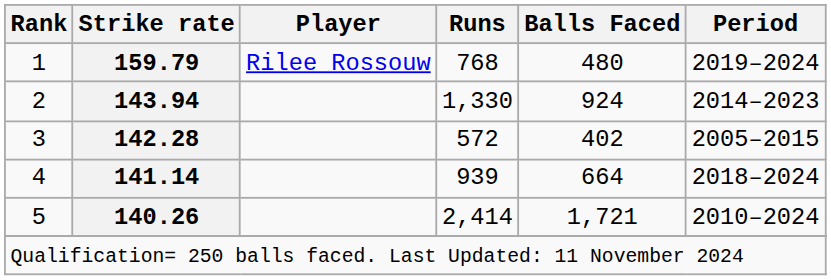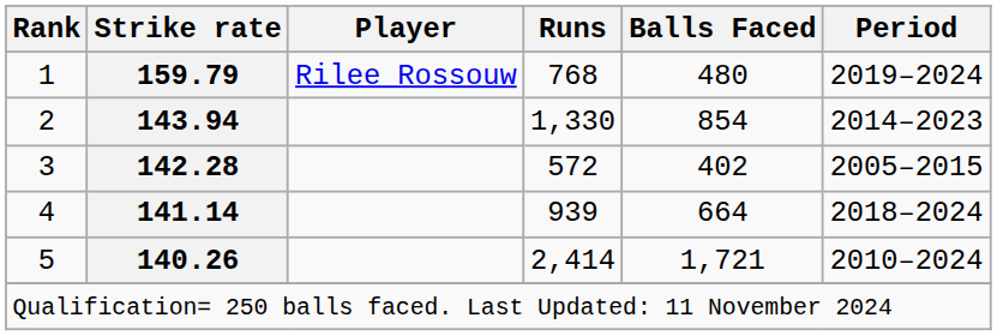2 | Balls Faced: 924 -> 854
